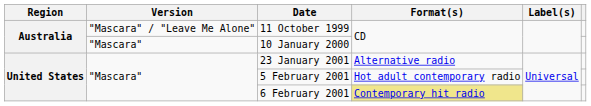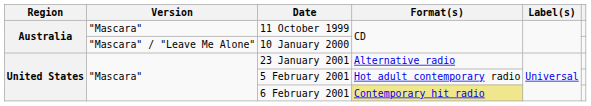11 October 1999 | Version: "Mascara" / "Leave Me Alone" -> "Mascara"
10 January 2000 | Version: "Mascara" -> "Mascara" / "Leave Me Alone"
